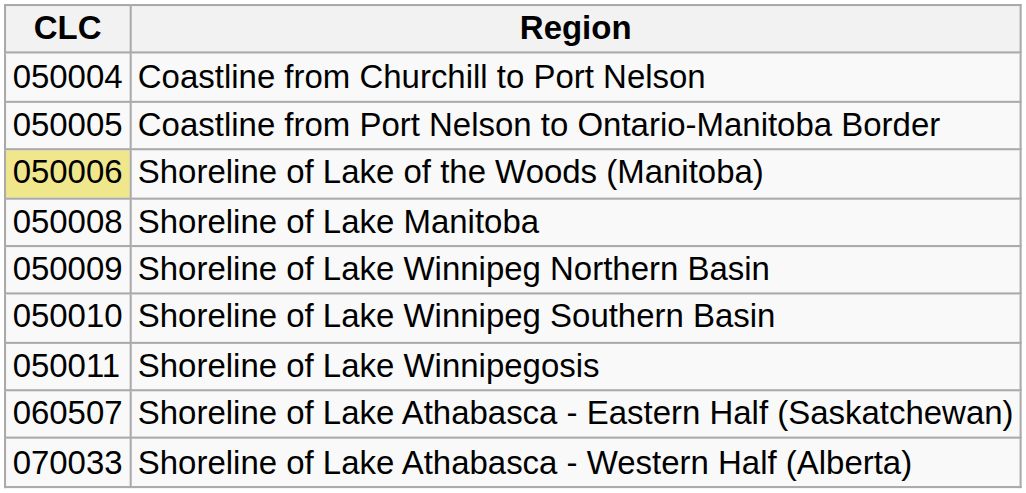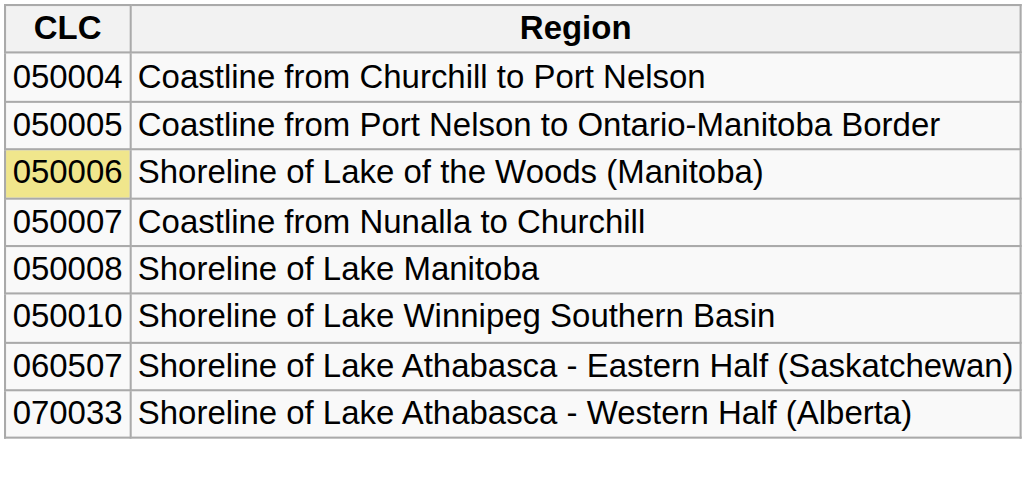+ row: 050007 | Coastline from Nunalla to Churchill
- row: 050009 | Shoreline of Lake Winnipeg Northern Basin
- row: 050011 | Shoreline of Lake Winnipegosis
